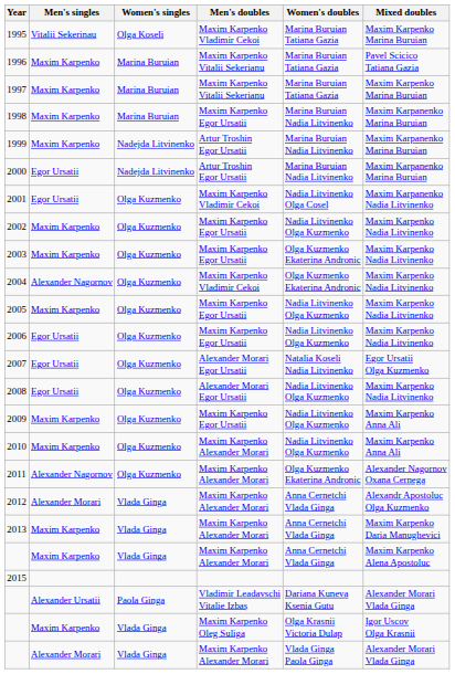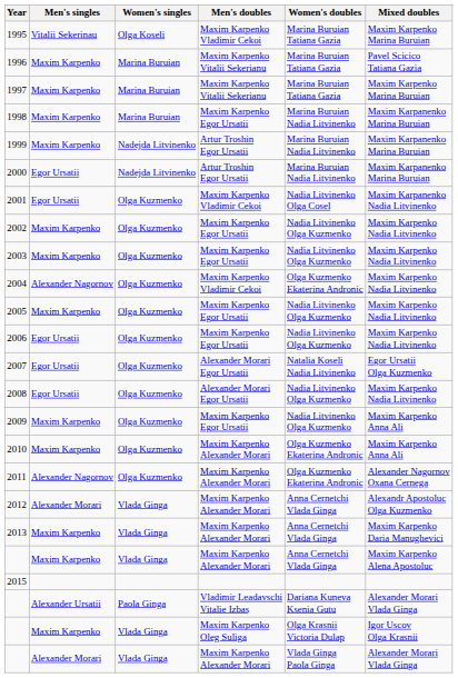2003 | Women's doubles: Olga Kuzmenko Ekaterina Andronic -> Nadia Litvinenko Olga Kuzmenko
2010 | Women's doubles: Nadia Litvinenko Olga Kuzmenko -> Olga Kuzmenko Ekaterina Andronic
